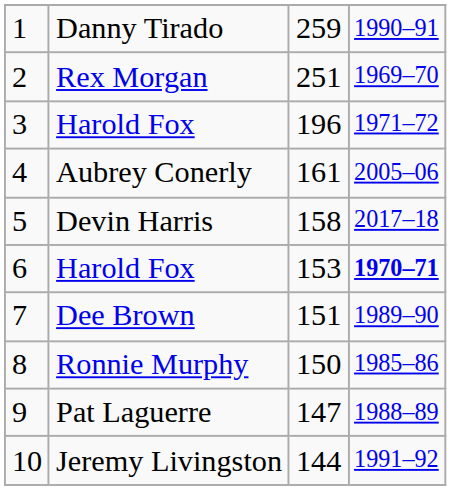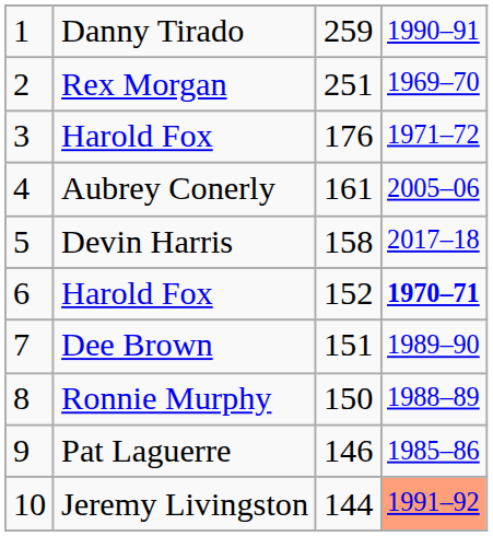3 / Harold Fox | column 3: 196 -> 176
6 / Harold Fox | column 3: 153 -> 152
Ronnie Murphy | column 4: 1985–86 -> 1988–89
Pat Laguerre | column 3: 147 -> 146
Pat Laguerre | column 4: 1988–89 -> 1985–86
Jeremy Livingston | column 4: no background -> lightsalmon background
